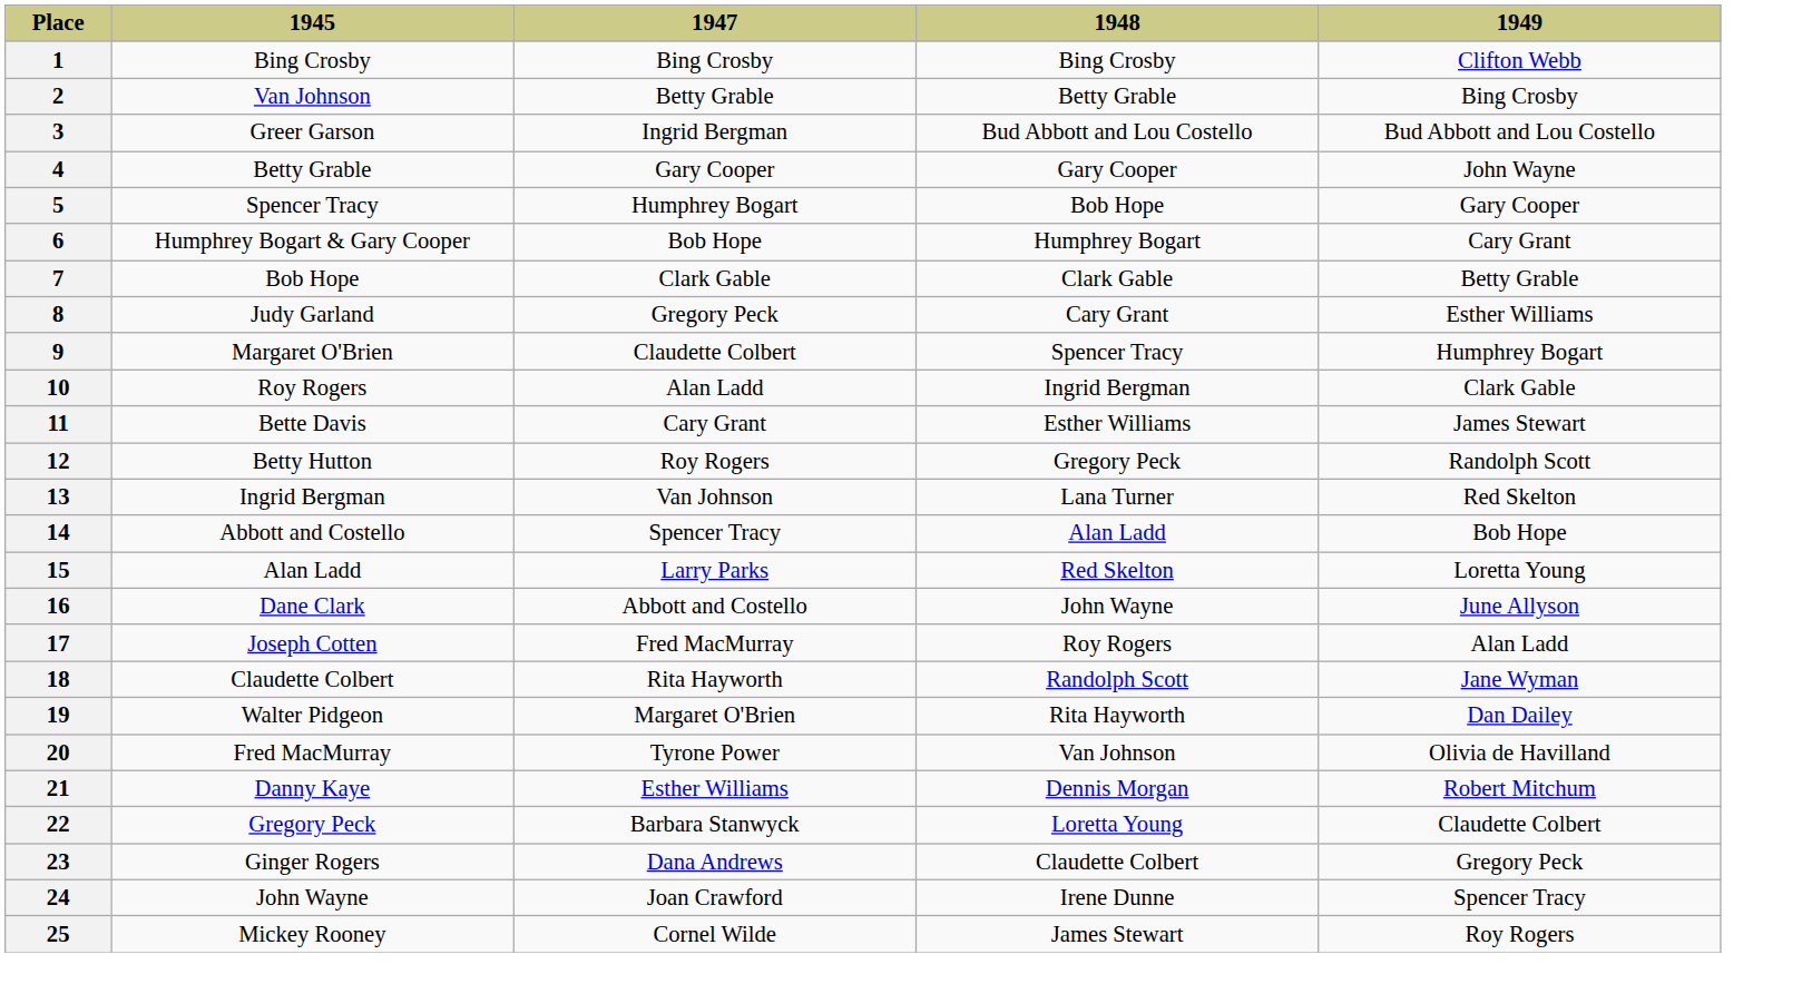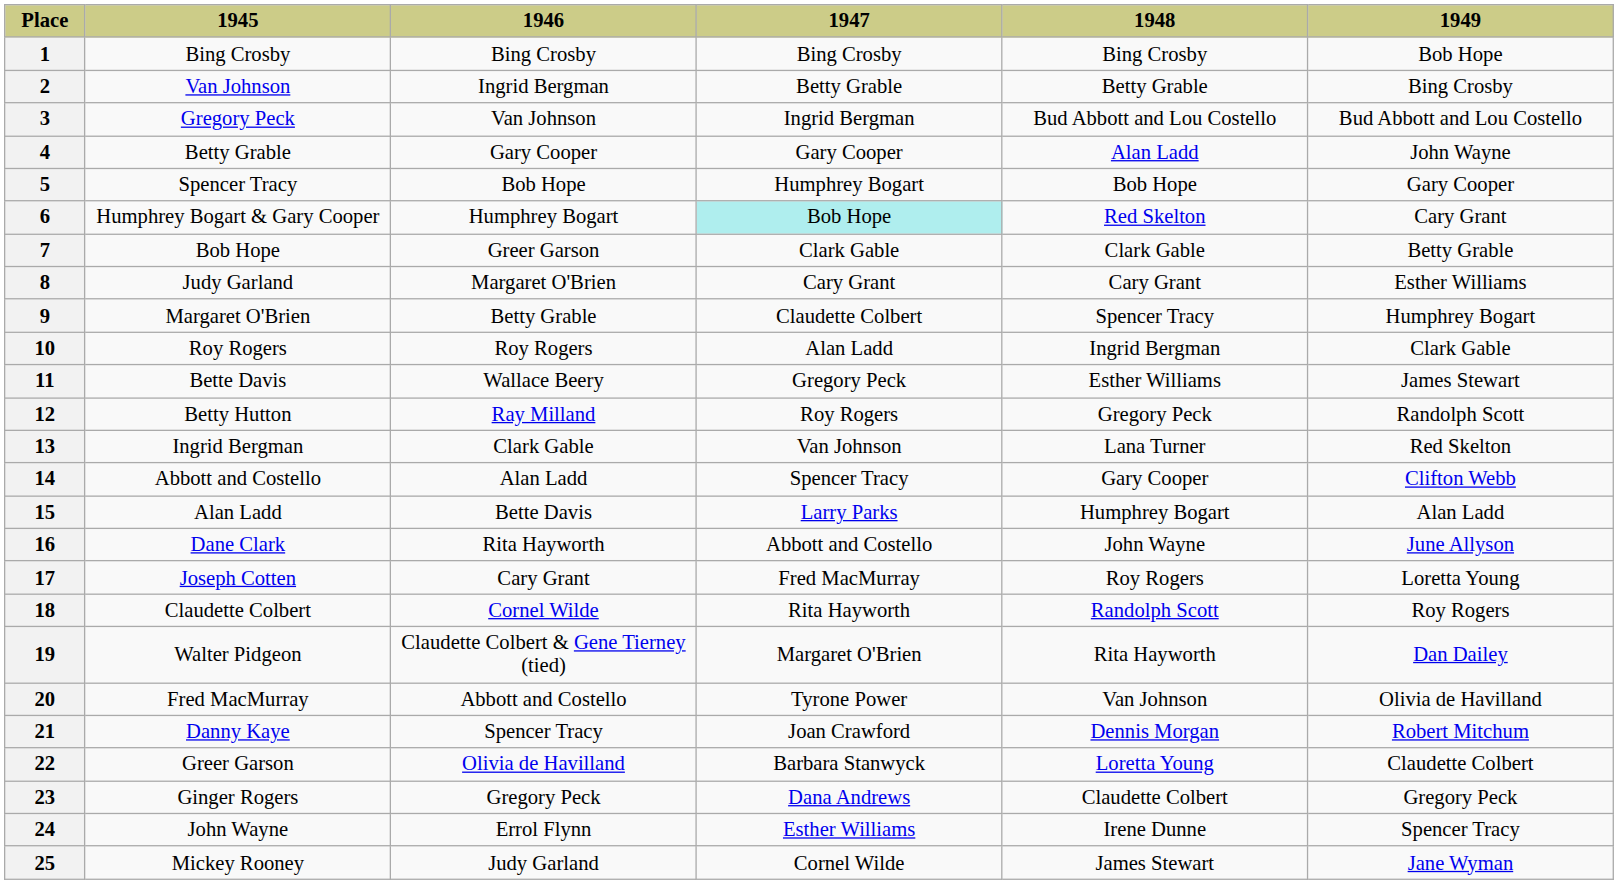+ column: 1946 | Bing Crosby | Ingrid Bergman | Van Johnson | Gary Cooper | Bob Hope | Humphrey Bogart | Greer Garson | Margaret O'Brien | Betty Grable | Roy Rogers | Wallace Beery | Ray Milland | Clark Gable | Alan Ladd | Bette Davis | Rita Hayworth | Cary Grant | Cornel Wilde | Claudette Colbert & Gene Tierney (tied) | Abbott and Costello | Spencer Tracy | Olivia de Havilland | Gregory Peck | Errol Flynn | Judy Garland
1 | 1949: Clifton Webb -> Bob Hope
3 | 1945: Greer Garson -> Gregory Peck
4 | 1948: Gary Cooper -> Alan Ladd
6 | 1947: no background -> paleturquoise background
6 | 1948: Humphrey Bogart -> Red Skelton
8 | 1947: Gregory Peck -> Cary Grant
11 | 1947: Cary Grant -> Gregory Peck
14 | 1948: Alan Ladd -> Gary Cooper
14 | 1949: Bob Hope -> Clifton Webb
15 | 1948: Red Skelton -> Humphrey Bogart
15 | 1949: Loretta Young -> Alan Ladd
17 | 1949: Alan Ladd -> Loretta Young
18 | 1949: Jane Wyman -> Roy Rogers
21 | 1947: Esther Williams -> Joan Crawford
22 | 1945: Gregory Peck -> Greer Garson
24 | 1947: Joan Crawford -> Esther Williams
25 | 1949: Roy Rogers -> Jane Wyman
